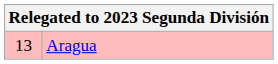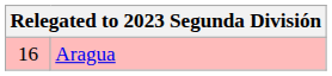Aragua | column 1: 13 -> 16
